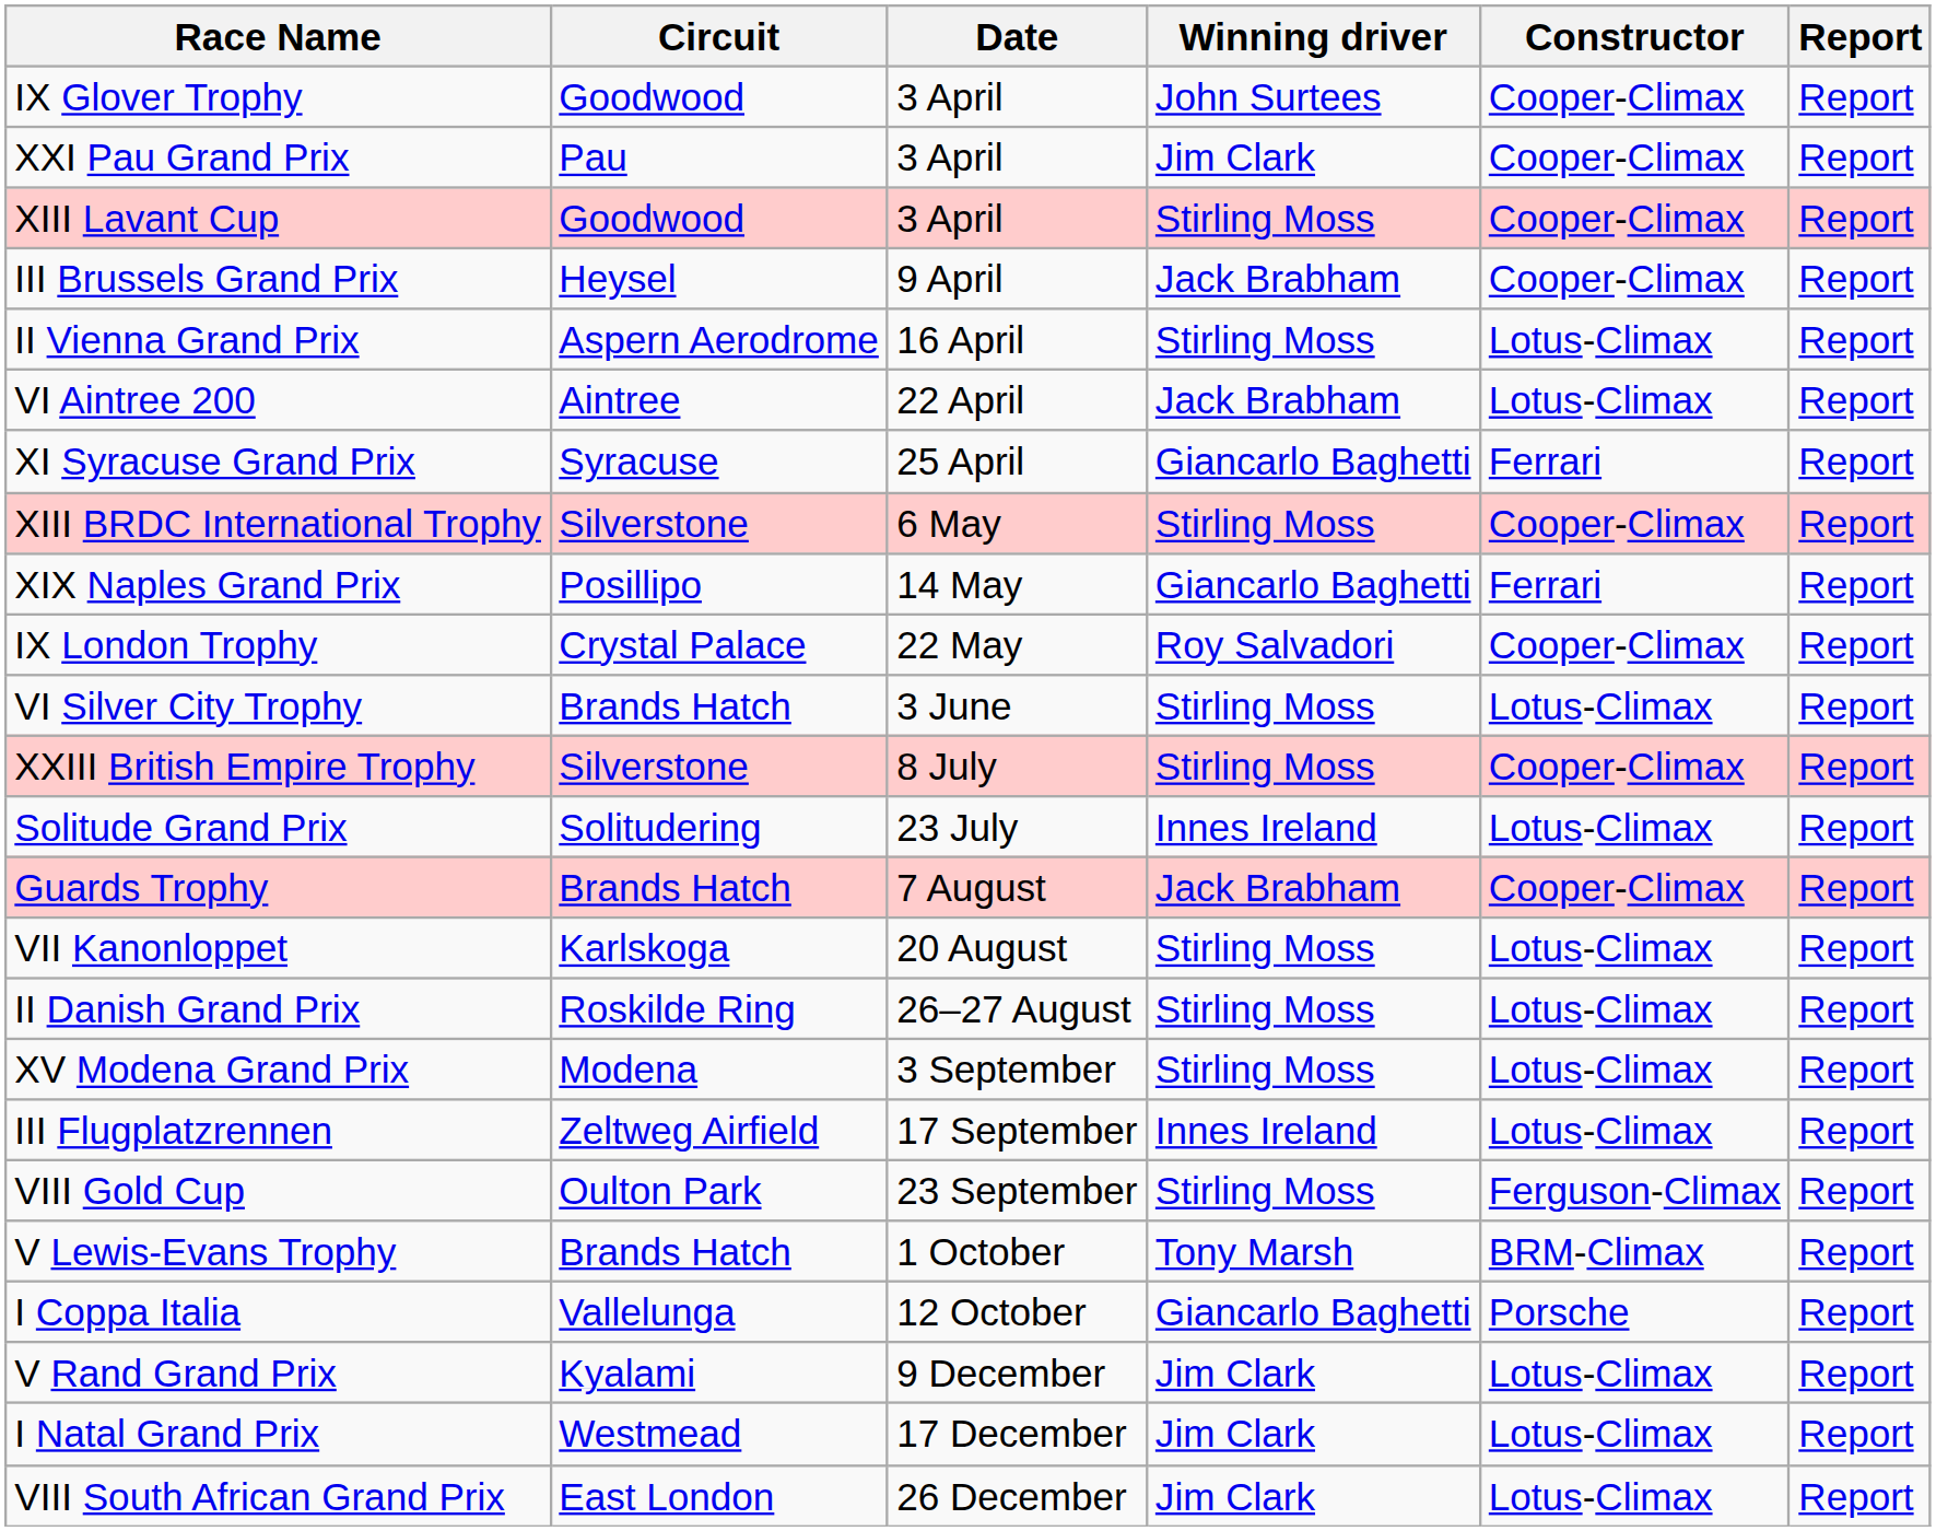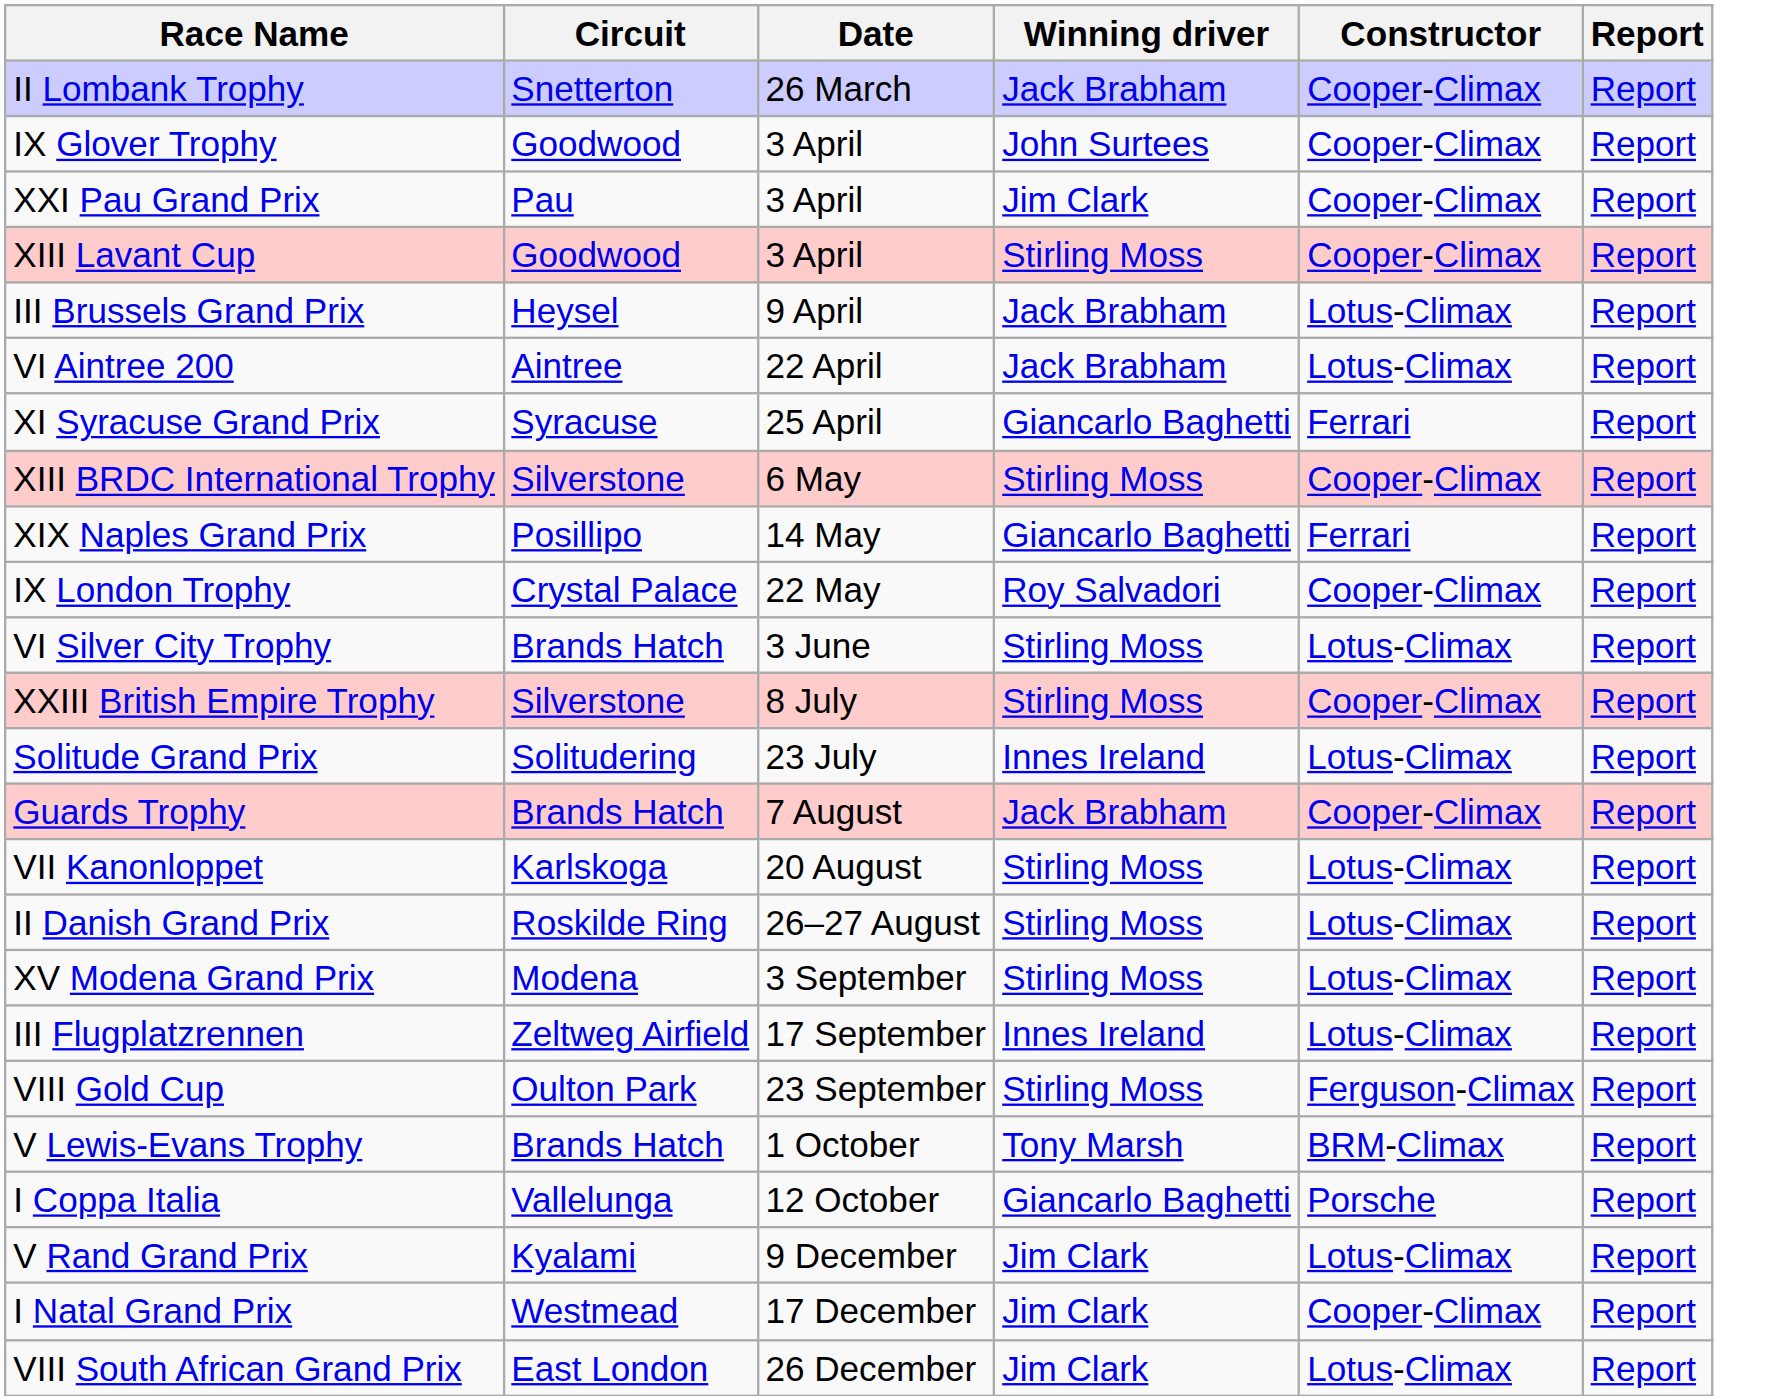+ row: II Lombank Trophy | Snetterton | 26 March | Jack Brabham | Cooper-Climax | Report
III Brussels Grand Prix | Constructor: Cooper-Climax -> Lotus-Climax
- row: II Vienna Grand Prix | Aspern Aerodrome | 16 April | Stirling Moss | Lotus-Climax | Report
I Natal Grand Prix | Constructor: Lotus-Climax -> Cooper-Climax
